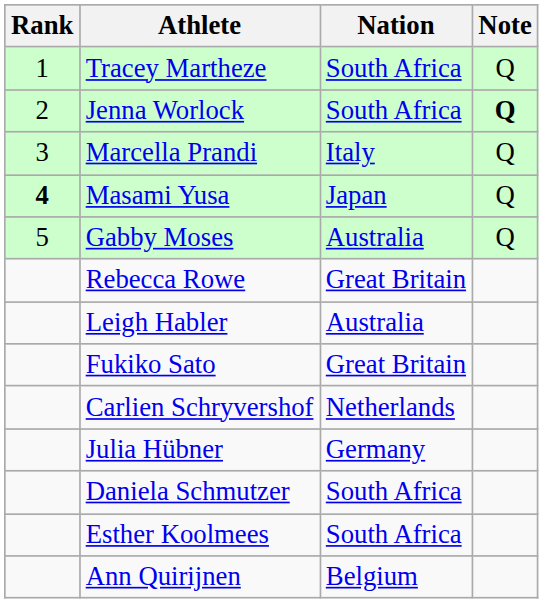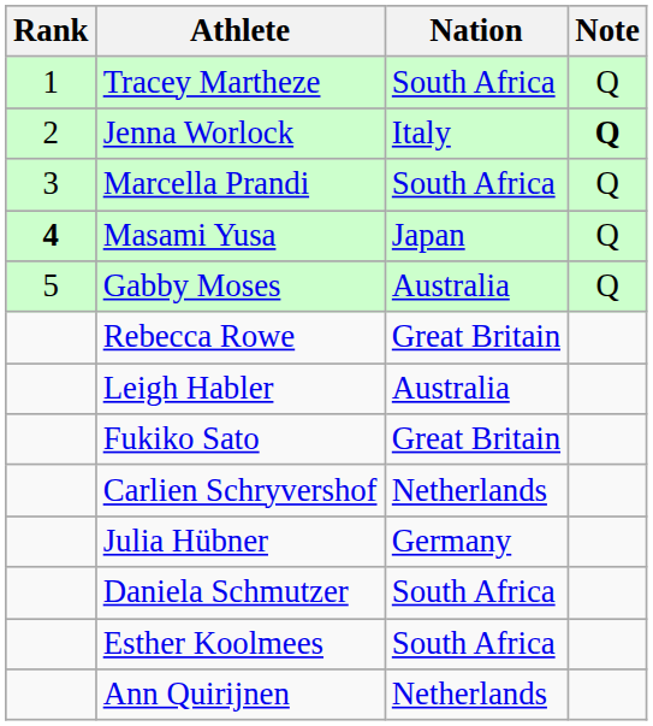Jenna Worlock | Nation: South Africa -> Italy
Marcella Prandi | Nation: Italy -> South Africa
Ann Quirijnen | Nation: Belgium -> Netherlands
